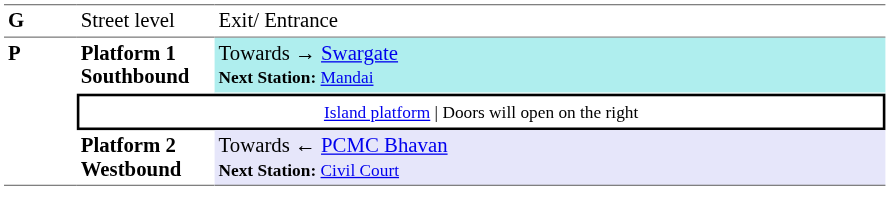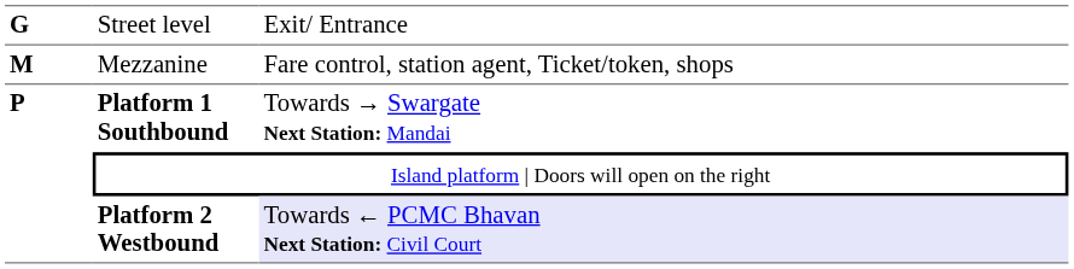+ row: M | Mezzanine | Fare control, station agent, Ticket/token, shops
Platform 1 Southbound | column 3: paleturquoise background -> no background
